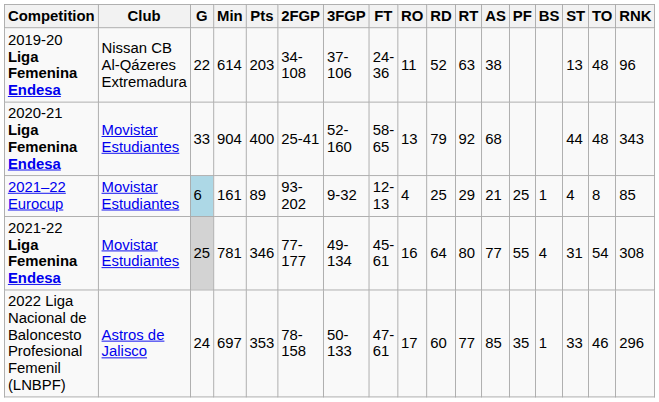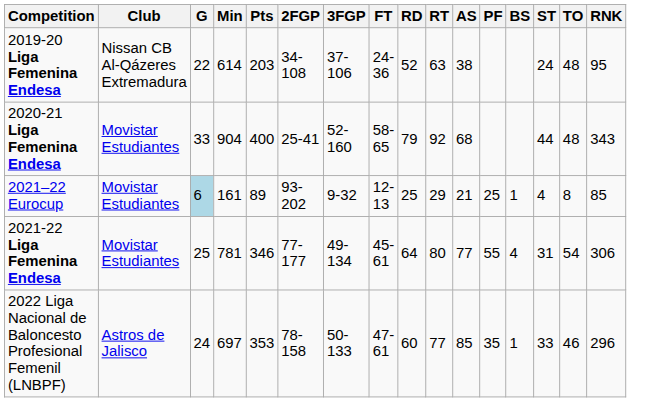- column: RO | 11 | 13 | 4 | 16 | 17
2019-20 Liga Femenina Endesa | ST: 13 -> 24
2019-20 Liga Femenina Endesa | RNK: 96 -> 95
2021-22 Liga Femenina Endesa | G: lightgrey background -> no background
2021-22 Liga Femenina Endesa | RNK: 308 -> 306
